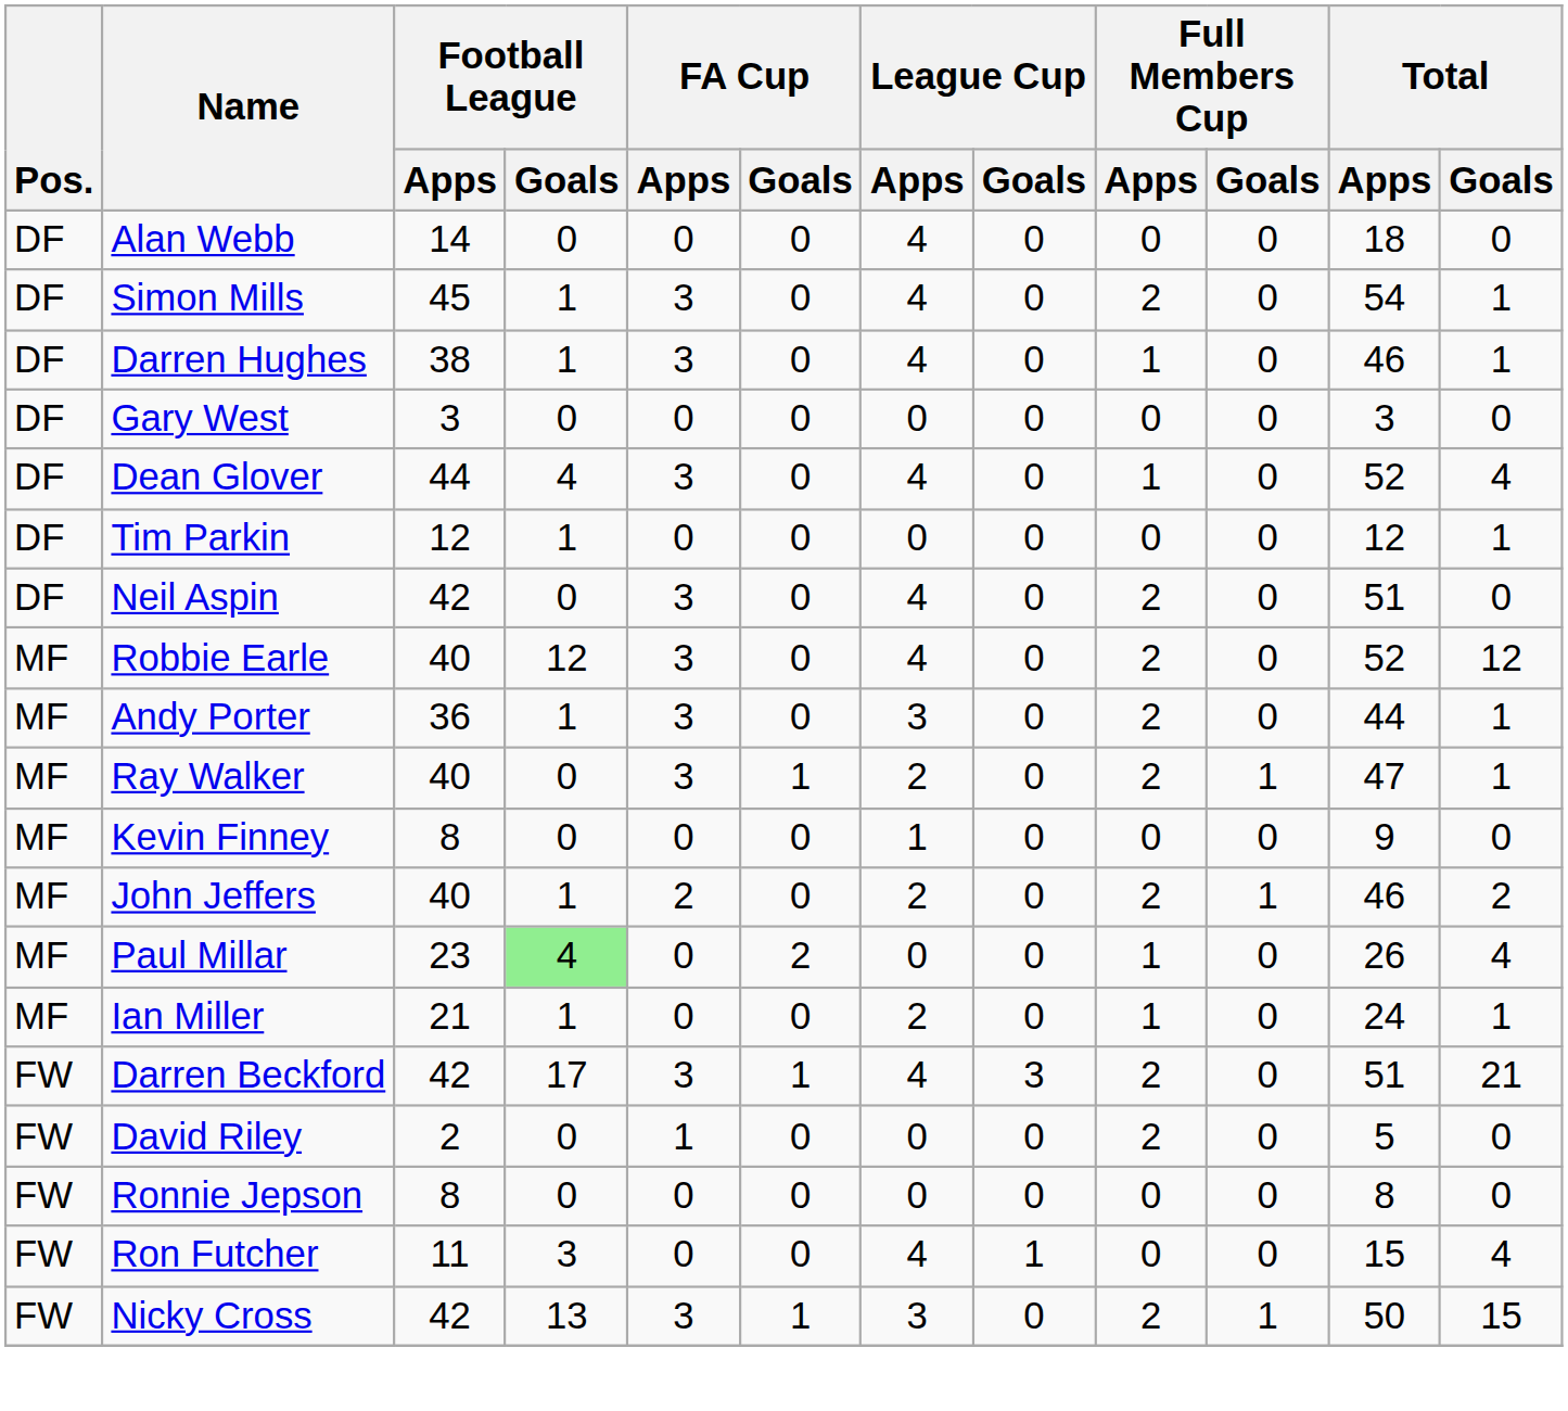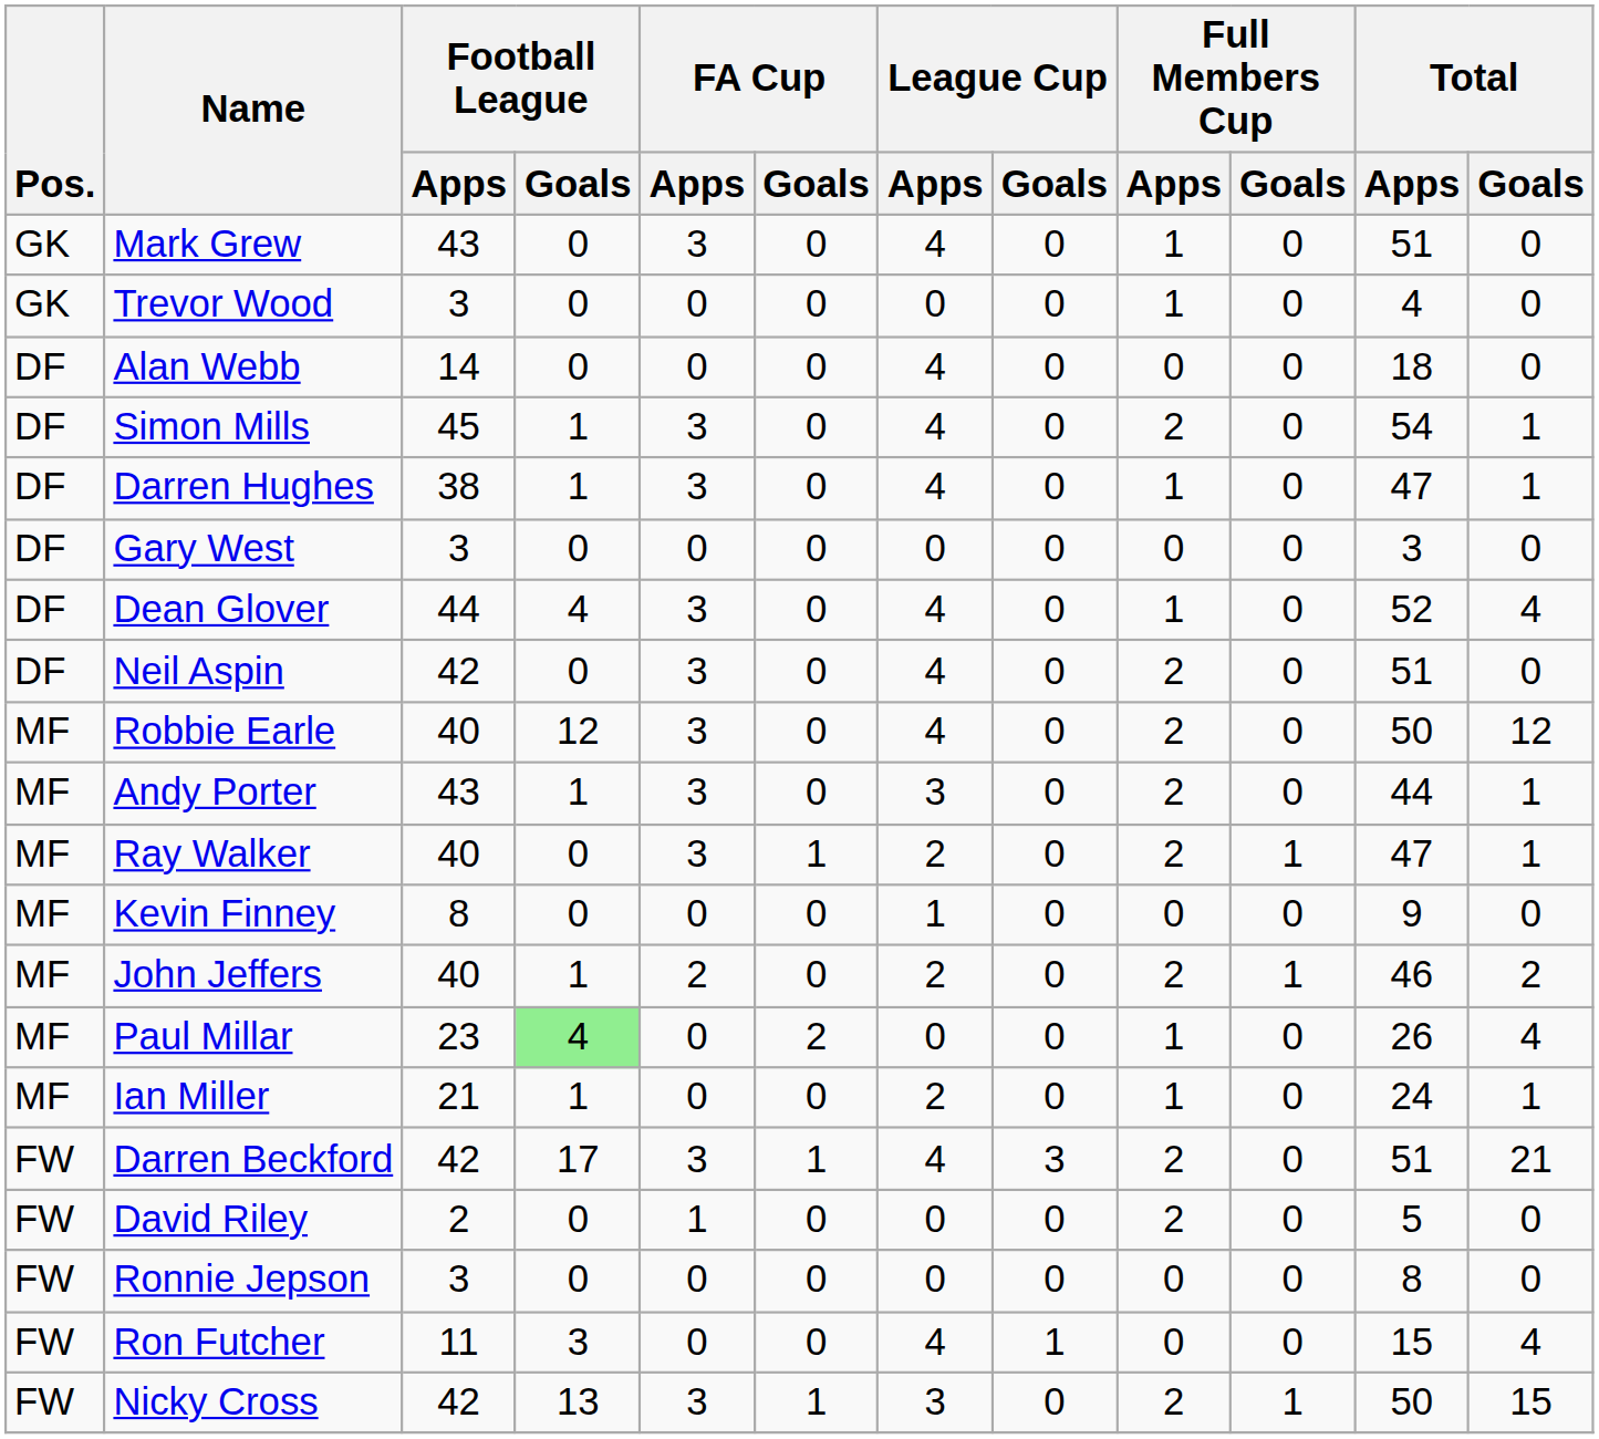+ row: GK | Mark Grew | 43 | 0 | 3 | 0 | 4 | 0 | 1 | 0 | 51 | 0
+ row: GK | Trevor Wood | 3 | 0 | 0 | 0 | 0 | 0 | 1 | 0 | 4 | 0
Darren Hughes | Total / Apps: 46 -> 47
- row: DF | Tim Parkin | 12 | 1 | 0 | 0 | 0 | 0 | 0 | 0 | 12 | 1
Robbie Earle | Total / Apps: 52 -> 50
Andy Porter | Football League / Apps: 36 -> 43
Ronnie Jepson | Football League / Apps: 8 -> 3
